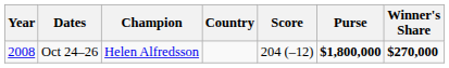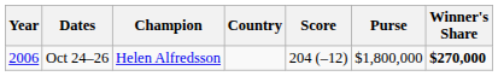Oct 24–26 | Year: 2008 -> 2006
Oct 24–26 | Purse: bold -> normal
